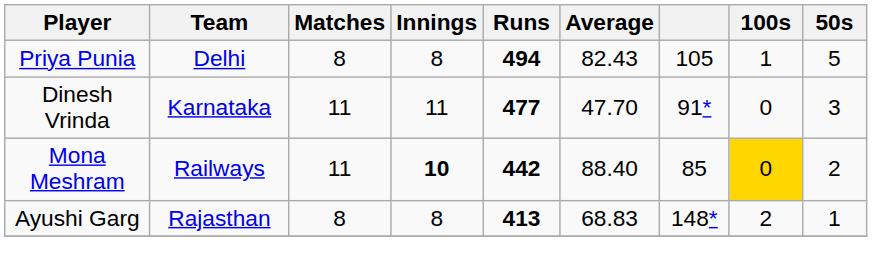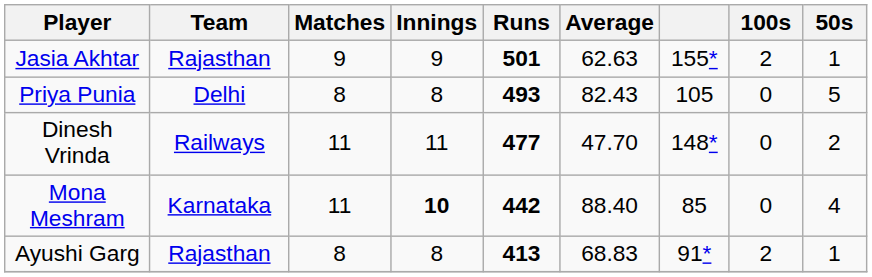+ row: Jasia Akhtar | Rajasthan | 9 | 9 | 501 | 62.63 | 155* | 2 | 1
Priya Punia | Runs: 494 -> 493
Priya Punia | 100s: 1 -> 0
Dinesh Vrinda | Team: Karnataka -> Railways
Dinesh Vrinda | column 7: 91* -> 148*
Dinesh Vrinda | 50s: 3 -> 2
Mona Meshram | Team: Railways -> Karnataka
Mona Meshram | 100s: gold background -> no background
Mona Meshram | 50s: 2 -> 4
Ayushi Garg | column 7: 148* -> 91*
